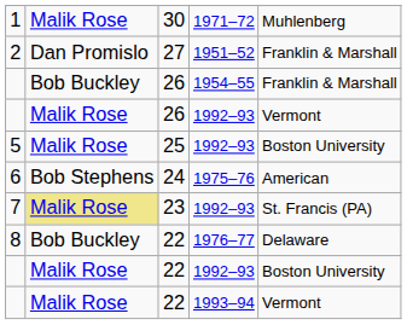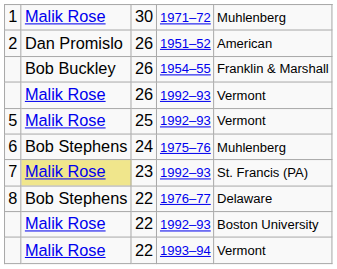2 | column 3: 27 -> 26
2 | column 5: Franklin & Marshall -> American
5 | column 5: Boston University -> Vermont
6 | column 5: American -> Muhlenberg
8 | column 2: Bob Buckley -> Bob Stephens
